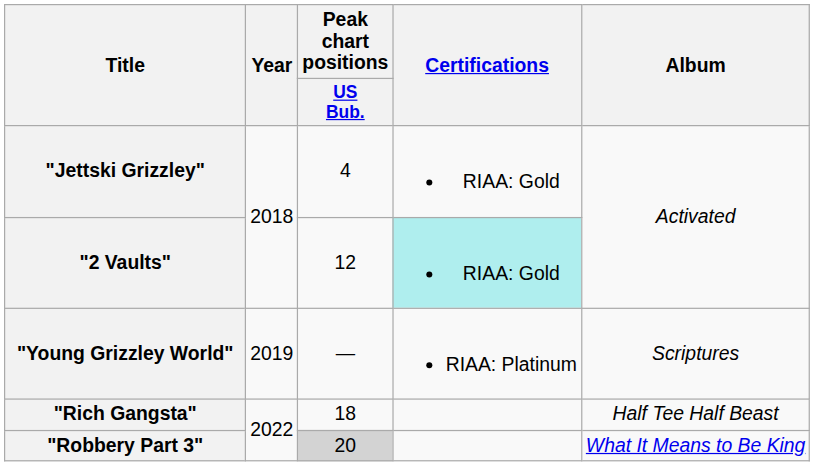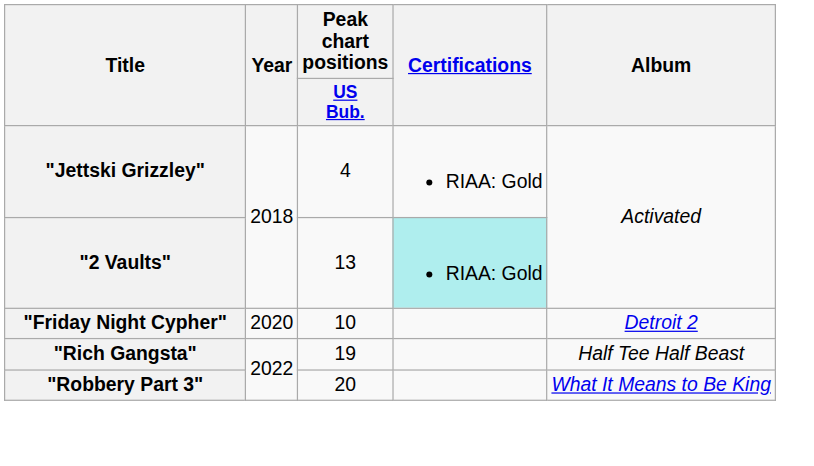"2 Vaults" | Peak chart positions / US Bub.: 12 -> 13
- row: "Young Grizzley World" | 2019 | — | RIAA: Platinum | Scriptures
+ row: "Friday Night Cypher" | 2020 | 10 | Detroit 2
"Rich Gangsta" | Peak chart positions / US Bub.: 18 -> 19
"Robbery Part 3" | Peak chart positions / US Bub.: lightgrey background -> no background
